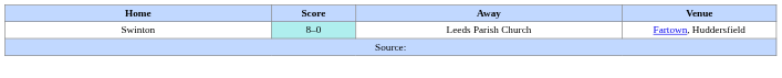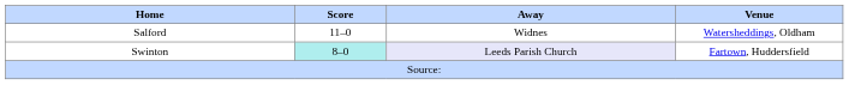+ row: Salford | 11–0 | Widnes | Watersheddings, Oldham
Swinton | Away: no background -> lavender background
